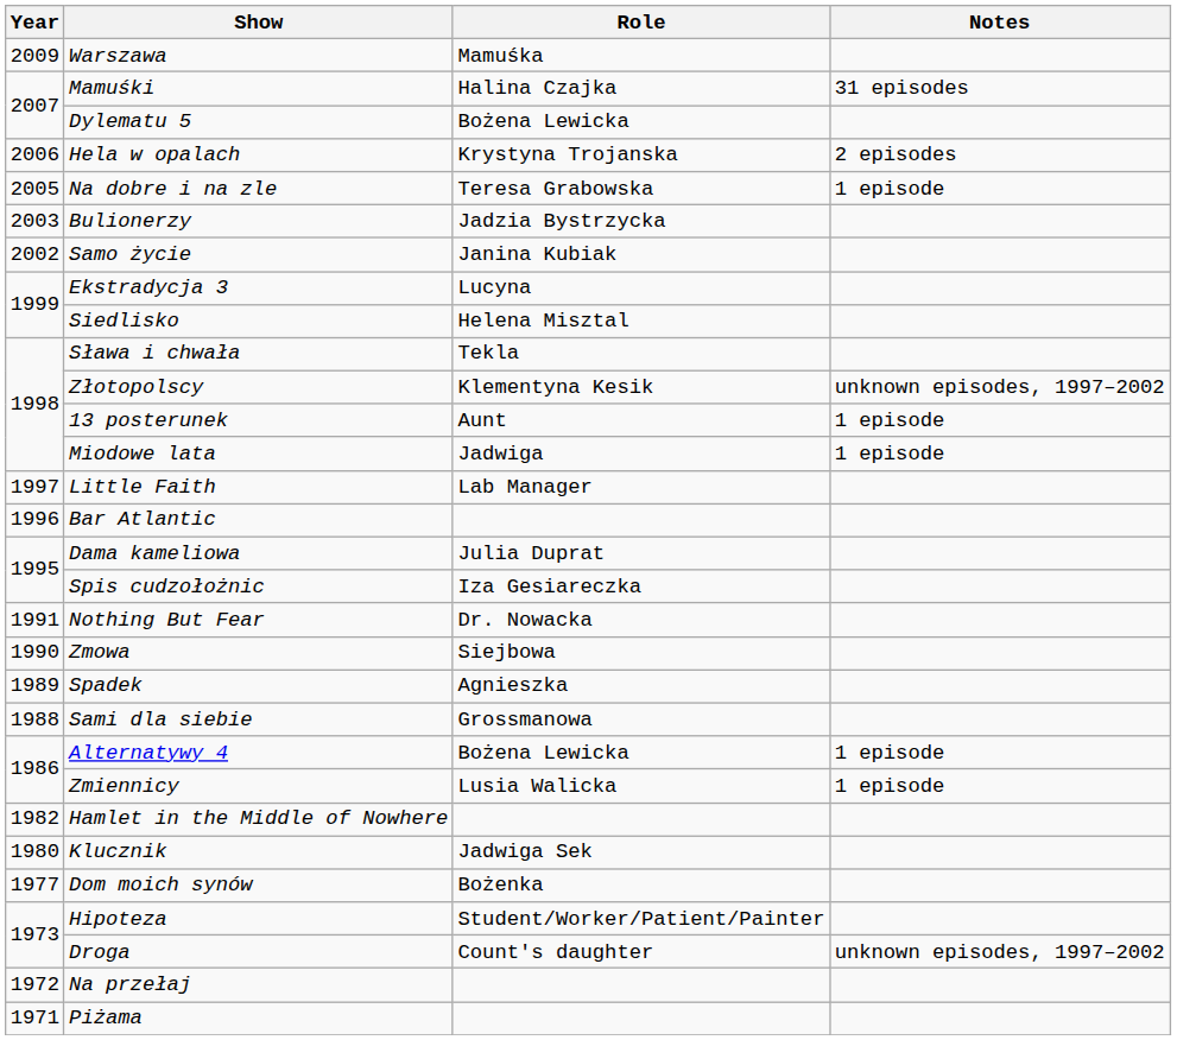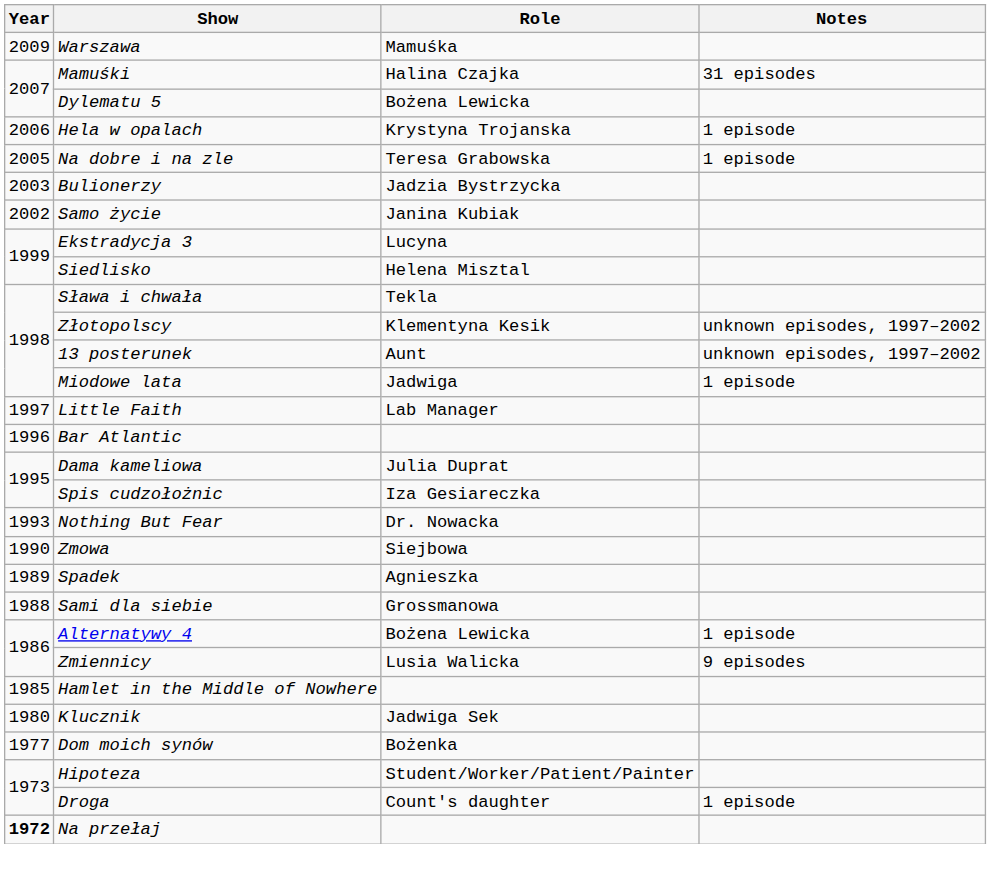Hela w opalach | Notes: 2 episodes -> 1 episode
13 posterunek | Notes: 1 episode -> unknown episodes, 1997–2002
Nothing But Fear | Year: 1991 -> 1993
Zmiennicy | Notes: 1 episode -> 9 episodes
Hamlet in the Middle of Nowhere | Year: 1982 -> 1985
Droga | Notes: unknown episodes, 1997–2002 -> 1 episode
Na przełaj | Year: normal -> bold
- row: 1971 | Piżama
